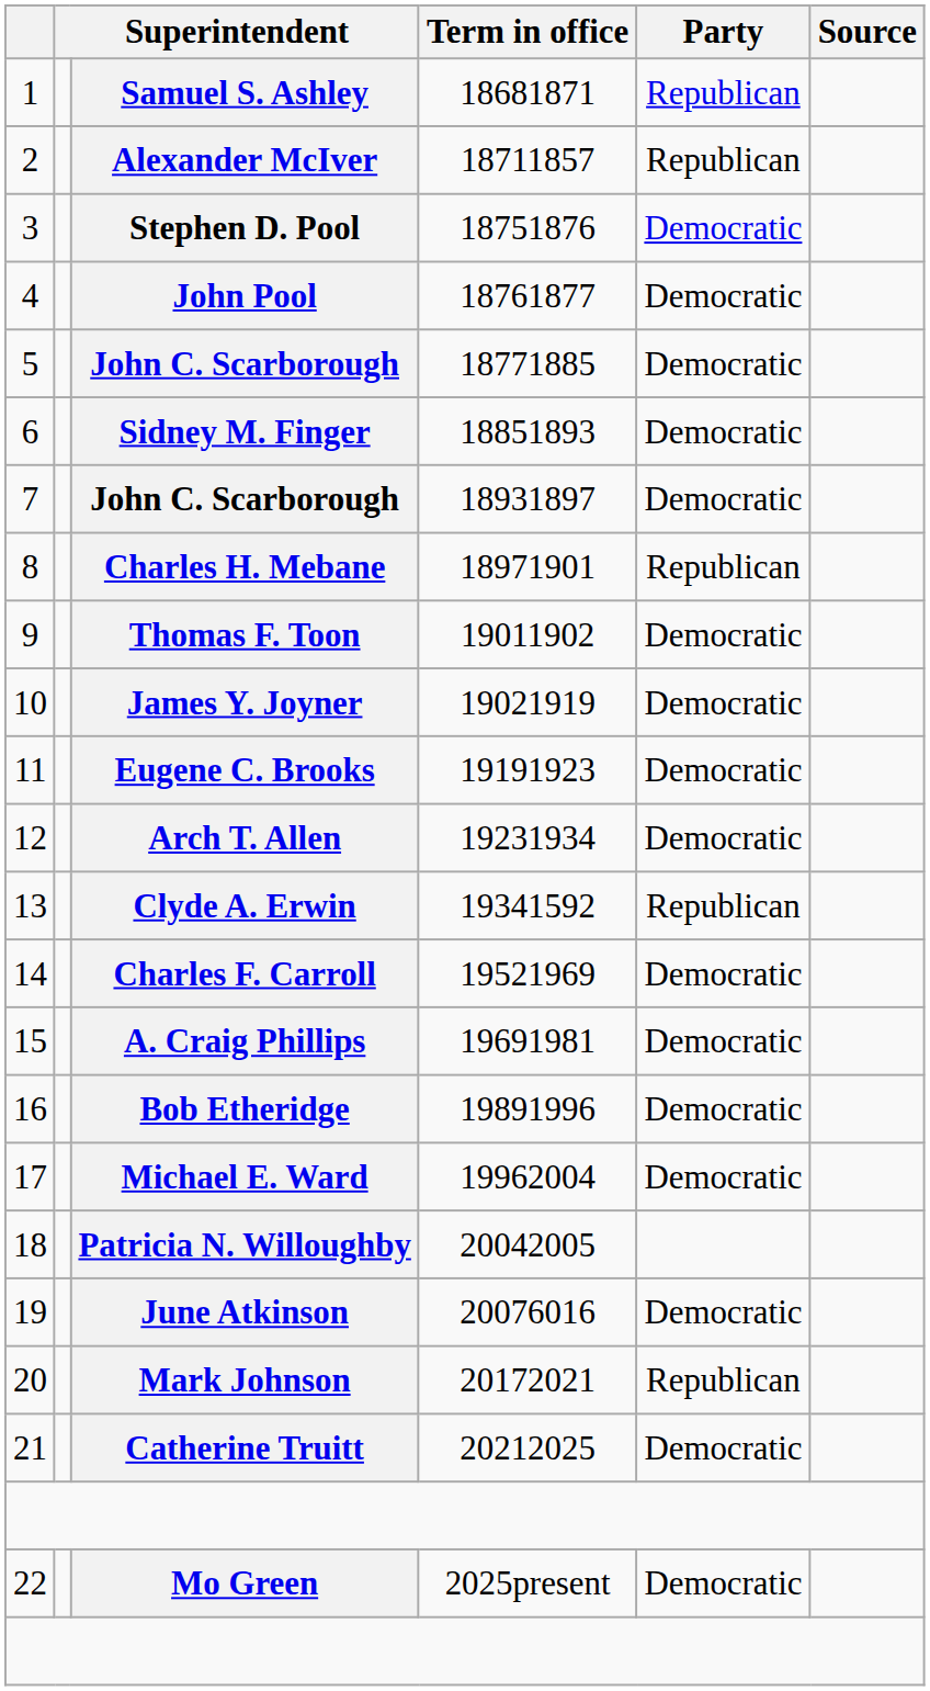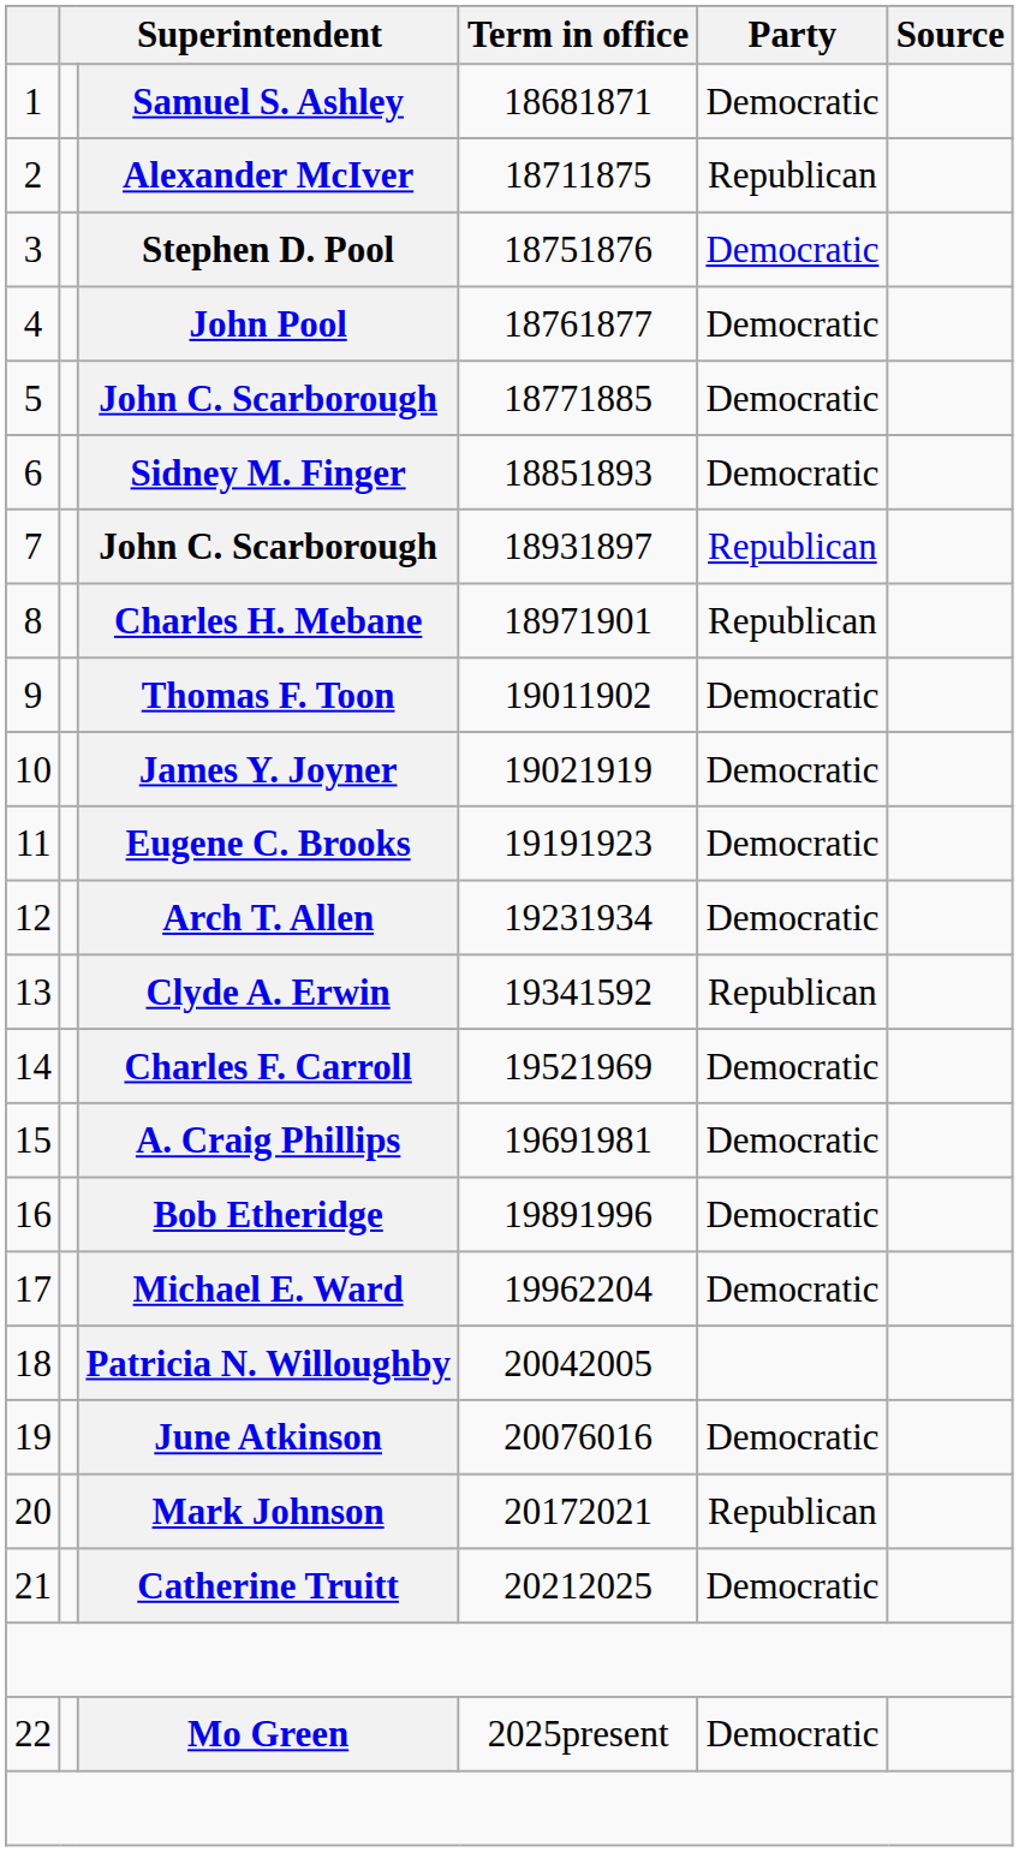Samuel S. Ashley | Party: Republican -> Democratic
Alexander McIver | Term in office: 18711857 -> 18711875
7 / John C. Scarborough | Party: Democratic -> Republican
Michael E. Ward | Term in office: 19962004 -> 19962204
